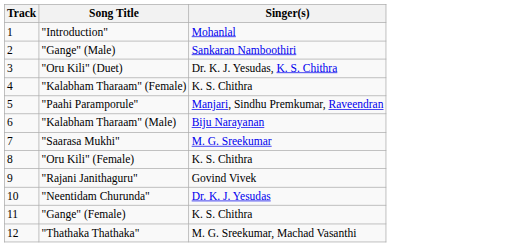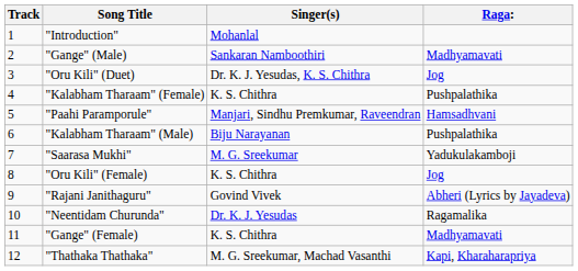+ column: Raga: | Madhyamavati | Jog | Pushpalathika | Hamsadhvani | Pushpalathika | Yadukulakamboji | Jog | Abheri (Lyrics by Jayadeva) | Ragamalika | Madhyamavati | Kapi, Kharaharapriya
